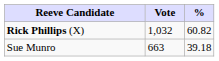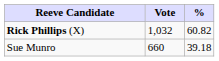Sue Munro | Vote: 663 -> 660
